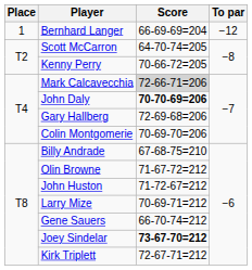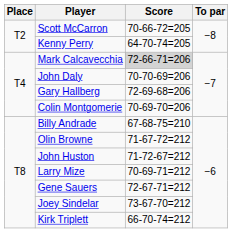- row: 1 | Bernhard Langer | 66-69-69=204 | −12
Scott McCarron | Score: 64-70-74=205 -> 70-66-72=205
Kenny Perry | Score: 70-66-72=205 -> 64-70-74=205
John Daly | Score: bold -> normal
Gene Sauers | Score: 66-70-74=212 -> 72-67-71=212
Joey Sindelar | Score: bold -> normal
Kirk Triplett | Score: 72-67-71=212 -> 66-70-74=212
